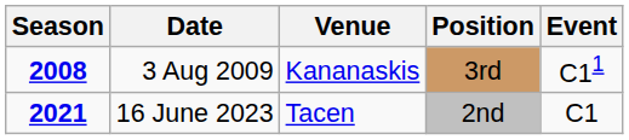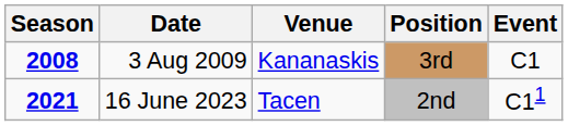3 Aug 2009 | Event: C11 -> C1
16 June 2023 | Event: C1 -> C11
